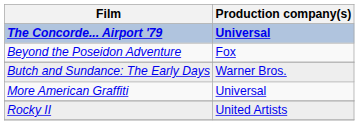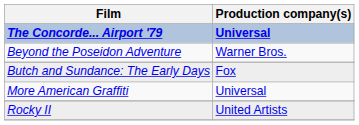Beyond the Poseidon Adventure | Production company(s): Fox -> Warner Bros.
Butch and Sundance: The Early Days | Production company(s): Warner Bros. -> Fox
